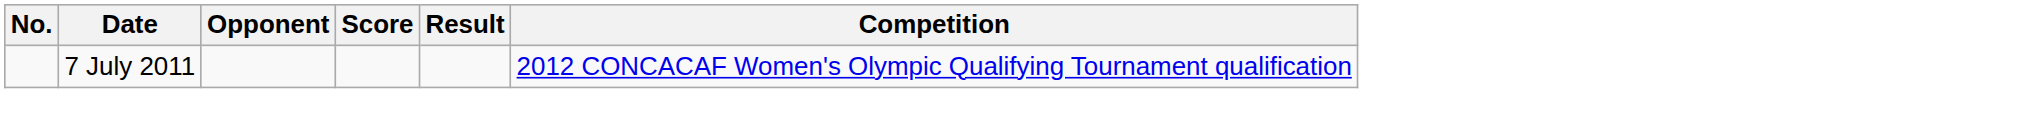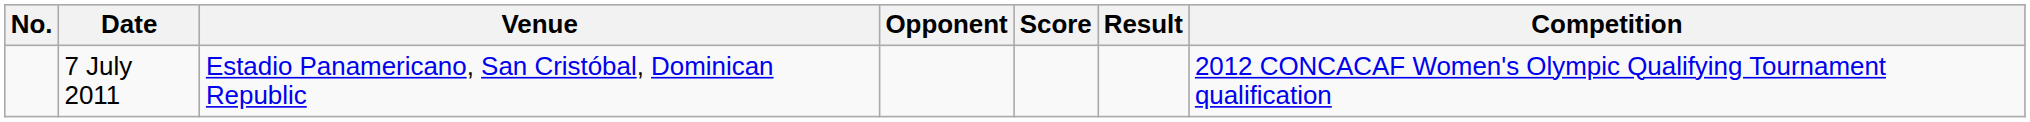+ column: Venue | Estadio Panamericano, San Cristóbal, Dominican Republic
